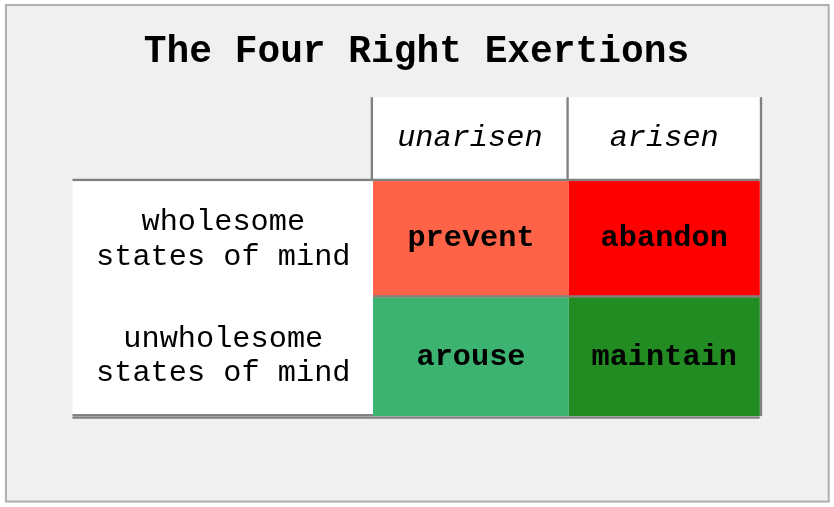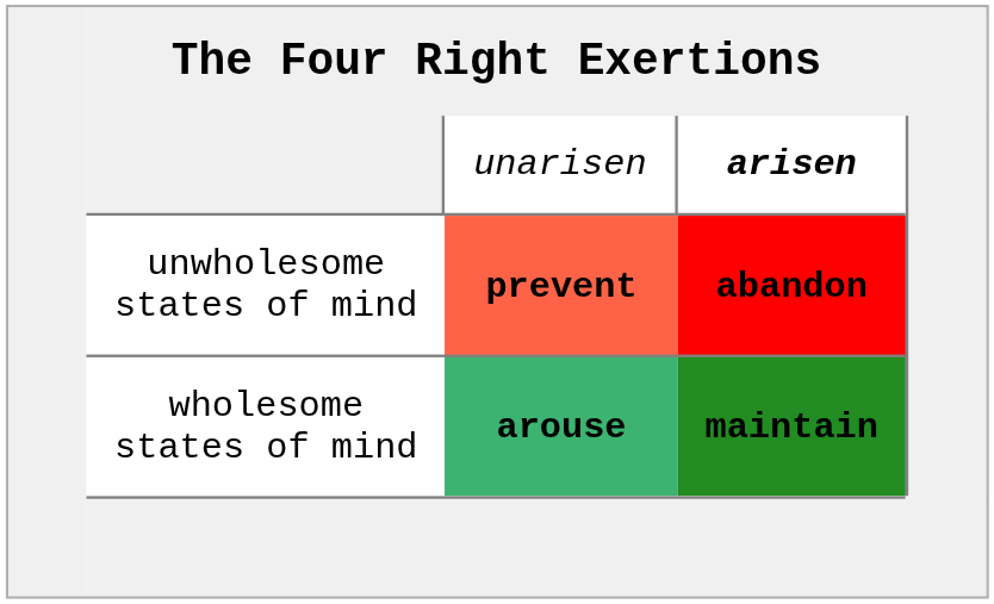unarisen | column 4: normal -> bold
prevent | column 2: wholesome states of mind -> unwholesome states of mind
arouse | column 2: unwholesome states of mind -> wholesome states of mind
